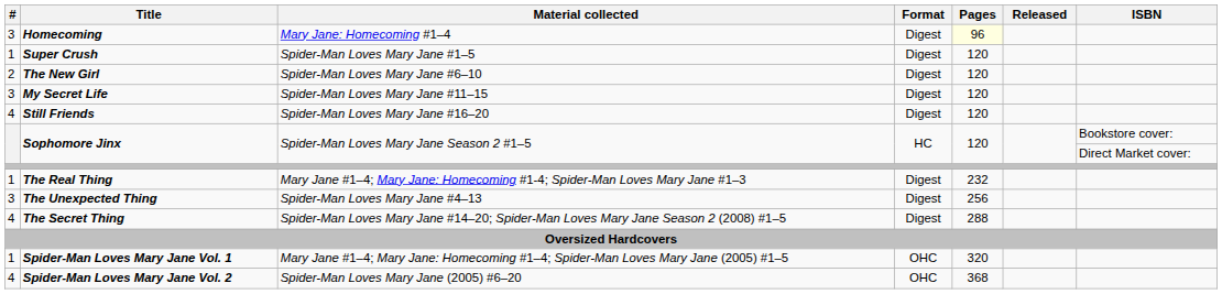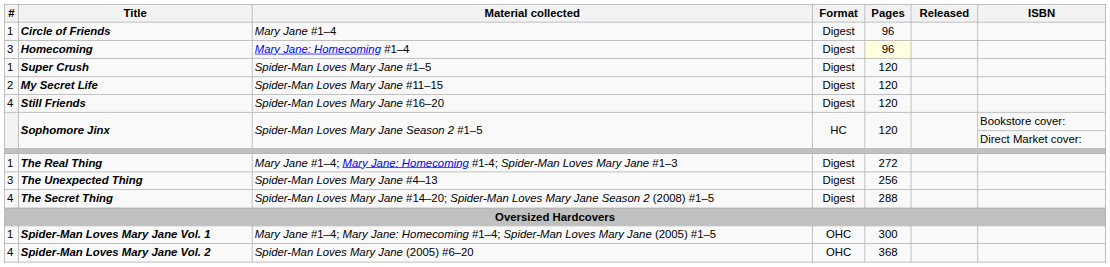+ row: 1 | Circle of Friends | Mary Jane #1–4 | Digest | 96
- row: 2 | The New Girl | Spider-Man Loves Mary Jane #6–10 | Digest | 120
My Secret Life | #: 3 -> 2
The Real Thing | Pages: 232 -> 272
Spider-Man Loves Mary Jane Vol. 1 | Pages: 320 -> 300
